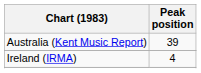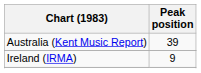Ireland (IRMA) | Peak position: 4 -> 9
